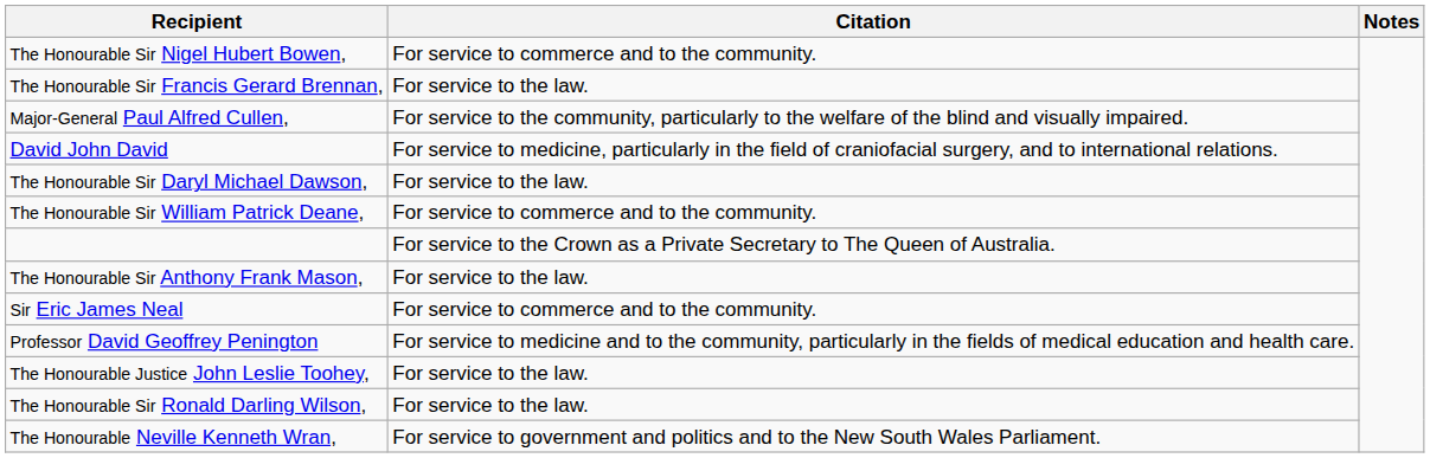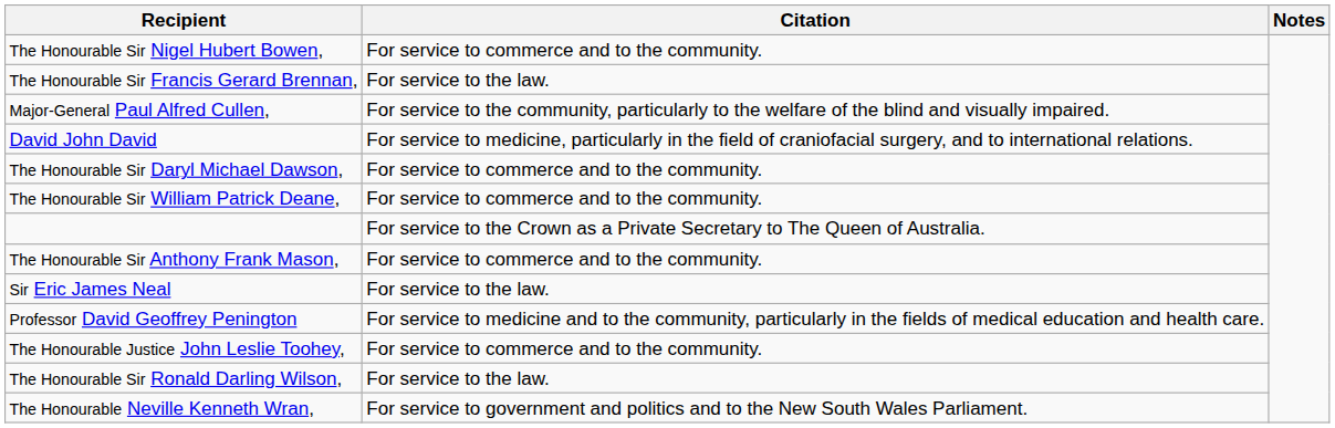The Honourable Sir Daryl Michael Dawson, | Citation: For service to the law. -> For service to commerce and to the community.
The Honourable Sir Anthony Frank Mason, | Citation: For service to the law. -> For service to commerce and to the community.
Sir Eric James Neal | Citation: For service to commerce and to the community. -> For service to the law.
The Honourable Justice John Leslie Toohey, | Citation: For service to the law. -> For service to commerce and to the community.
